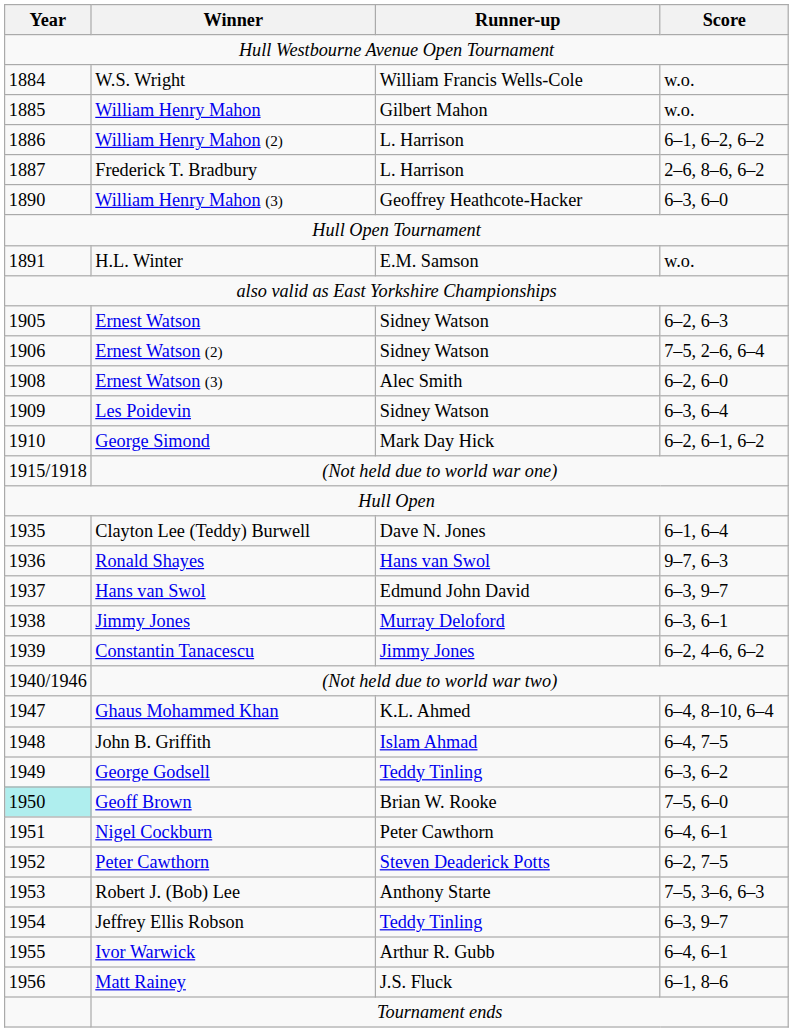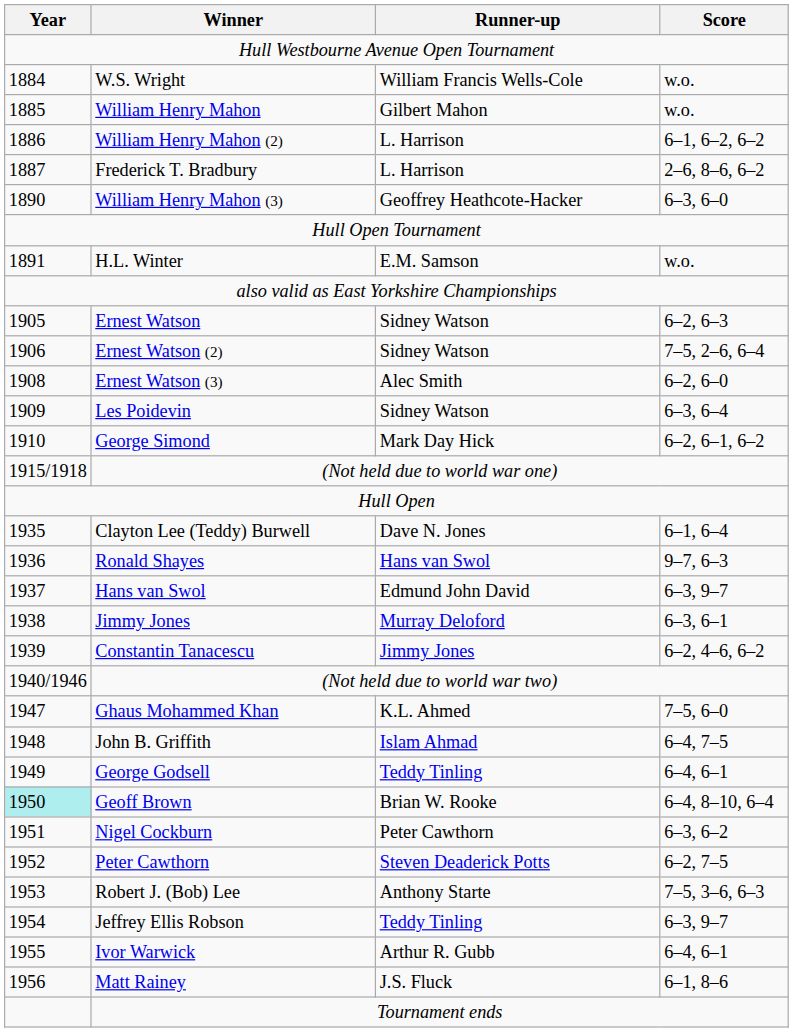Ghaus Mohammed Khan | Score: 6–4, 8–10, 6–4 -> 7–5, 6–0
George Godsell | Score: 6–3, 6–2 -> 6–4, 6–1
Geoff Brown | Score: 7–5, 6–0 -> 6–4, 8–10, 6–4
Nigel Cockburn | Score: 6–4, 6–1 -> 6–3, 6–2
